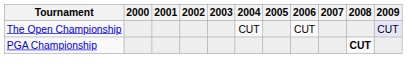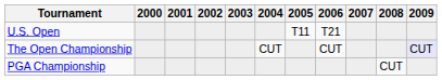+ row: U.S. Open | T11 | T21
PGA Championship | 2008: bold -> normal
